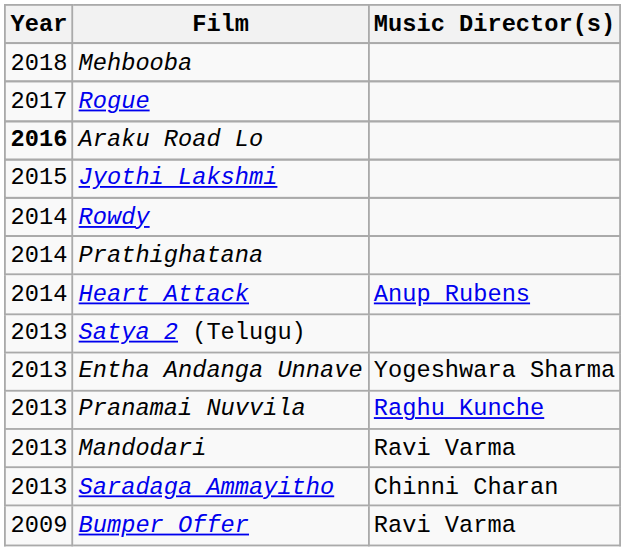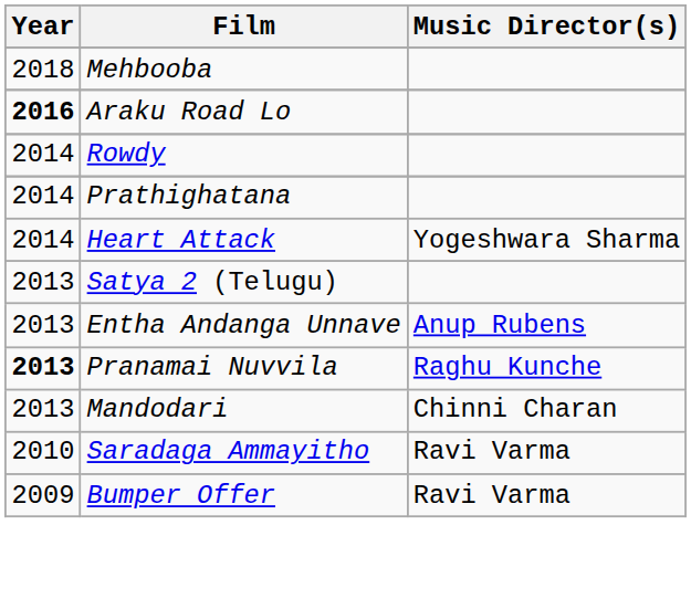- row: 2017 | Rogue
- row: 2015 | Jyothi Lakshmi
Heart Attack | Music Director(s): Anup Rubens -> Yogeshwara Sharma
Entha Andanga Unnave | Music Director(s): Yogeshwara Sharma -> Anup Rubens
Pranamai Nuvvila | Year: normal -> bold
Mandodari | Music Director(s): Ravi Varma -> Chinni Charan
Saradaga Ammayitho | Year: 2013 -> 2010
Saradaga Ammayitho | Music Director(s): Chinni Charan -> Ravi Varma
